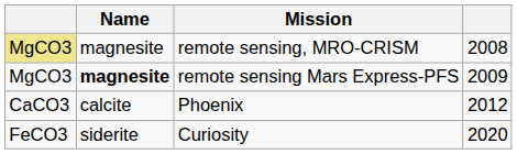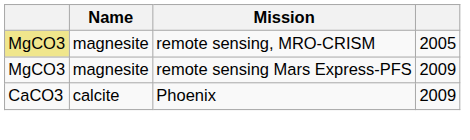remote sensing, MRO-CRISM | column 4: 2008 -> 2005
remote sensing Mars Express-PFS | Name: bold -> normal
Phoenix | column 4: 2012 -> 2009
- row: FeCO3 | siderite | Curiosity | 2020
